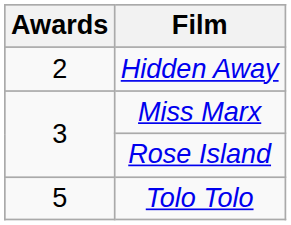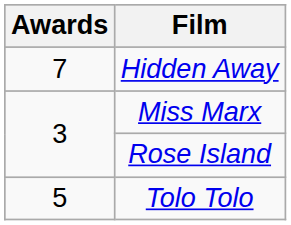Hidden Away | Awards: 2 -> 7
